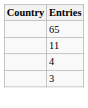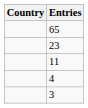+ row: 23
